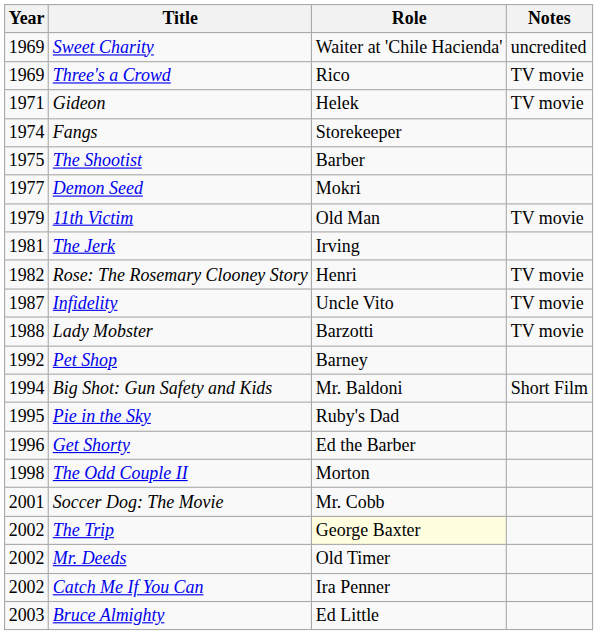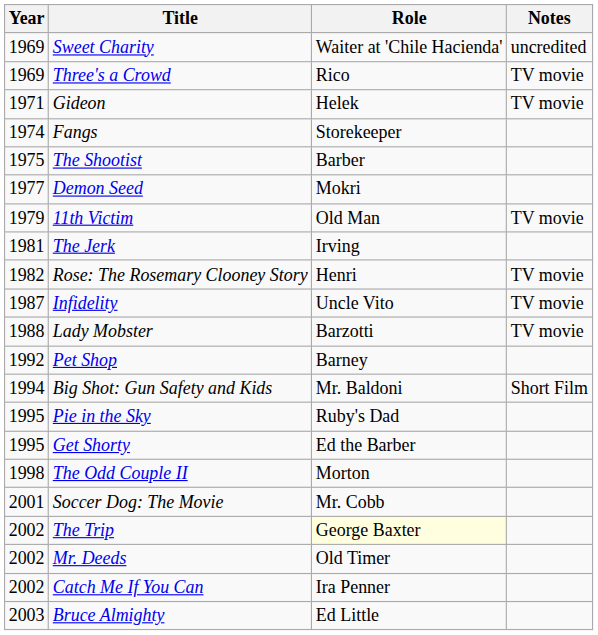Get Shorty | Year: 1996 -> 1995
